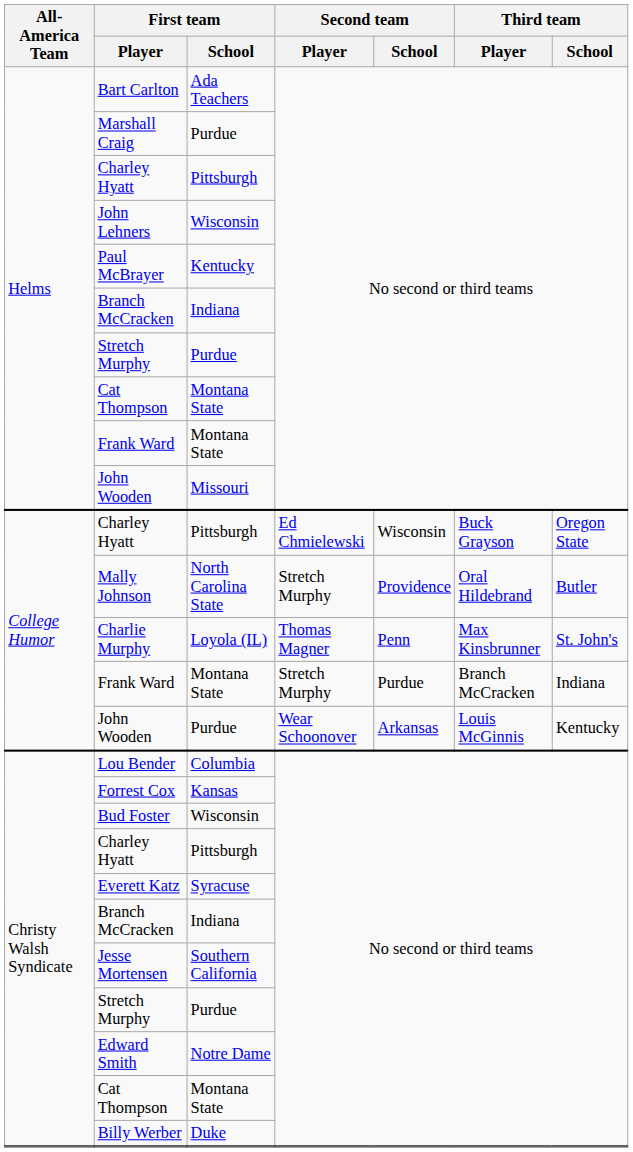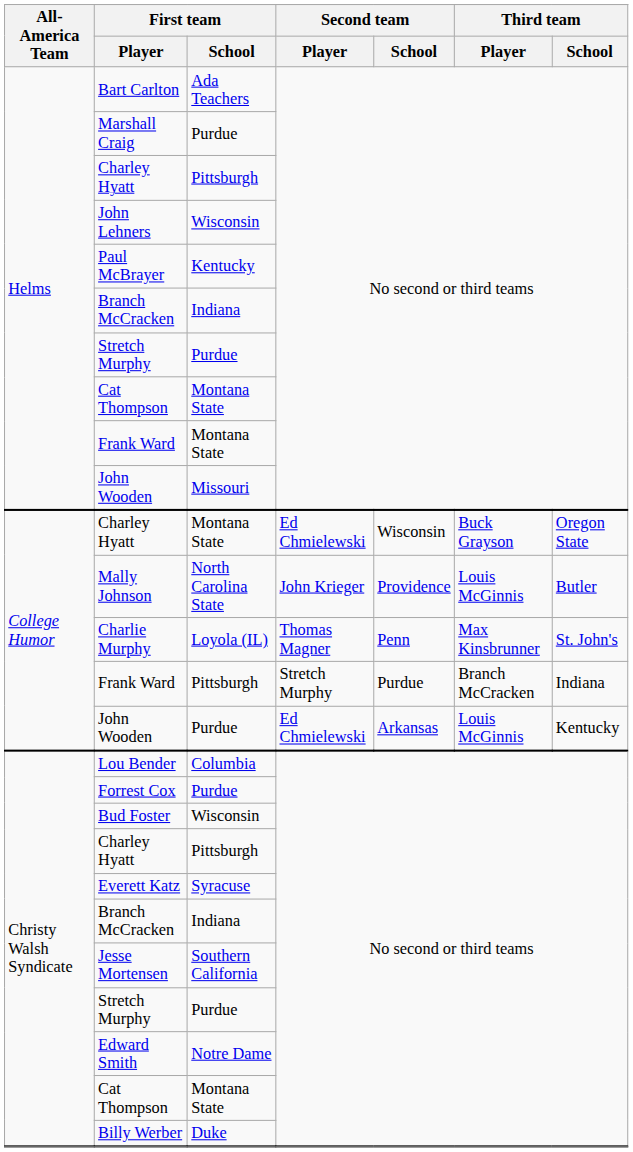College Humor / Charley Hyatt | First team / School: Pittsburgh -> Montana State
Mally Johnson | Second team / Player: Stretch Murphy -> John Krieger
Mally Johnson | Third team / Player: Oral Hildebrand -> Louis McGinnis
College Humor / Frank Ward | First team / School: Montana State -> Pittsburgh
College Humor / John Wooden | Second team / Player: Wear Schoonover -> Ed Chmielewski
Forrest Cox | First team / School: Kansas -> Purdue
